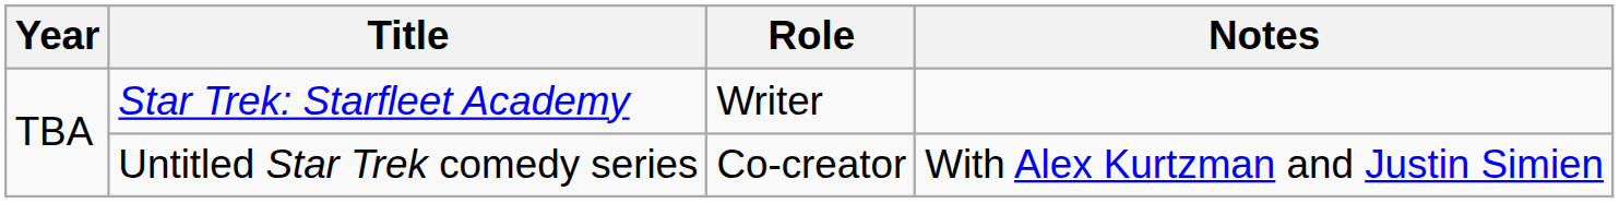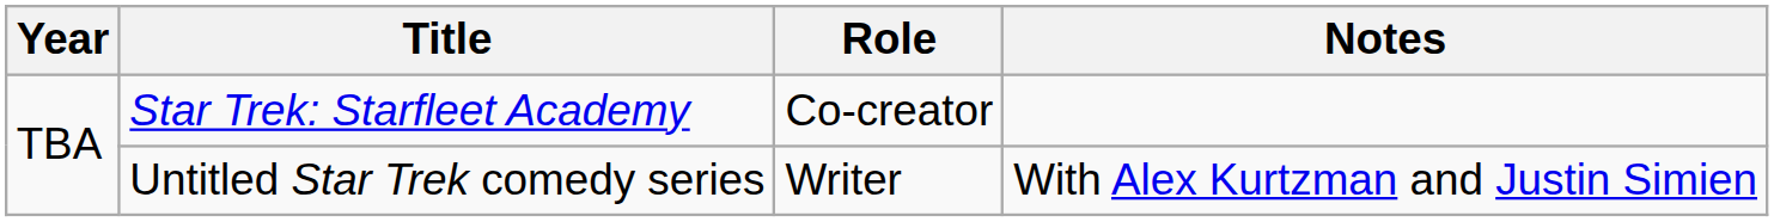Star Trek: Starfleet Academy | Role: Writer -> Co-creator
Untitled Star Trek comedy series | Role: Co-creator -> Writer
